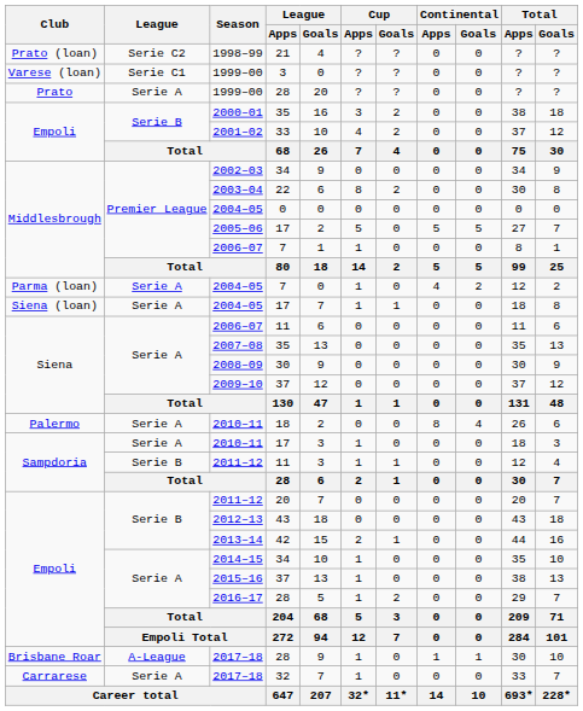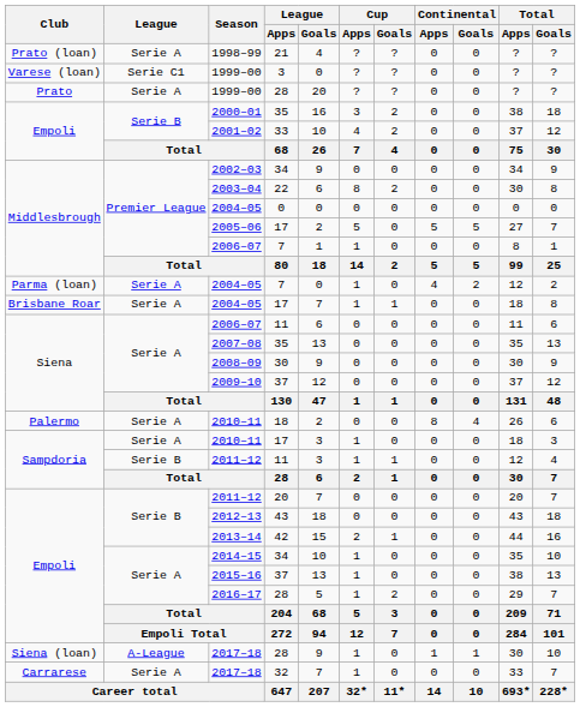1998–99 | League: Serie C2 -> Serie A
2004–05 / 17 | Club: Siena (loan) -> Brisbane Roar
2017–18 / 28 | Club: Brisbane Roar -> Siena (loan)
